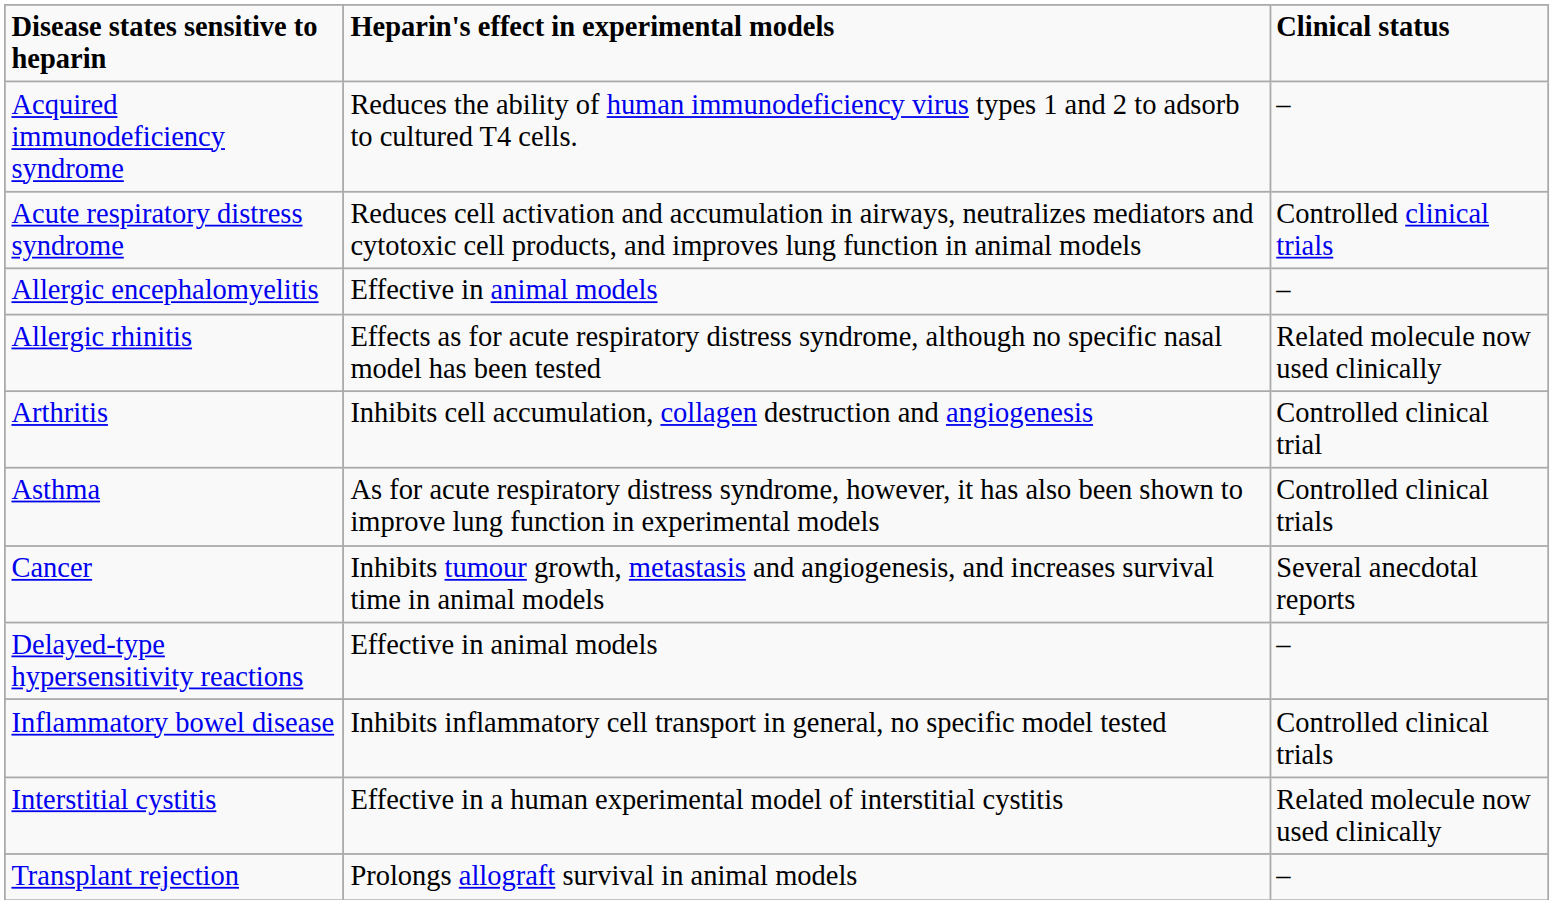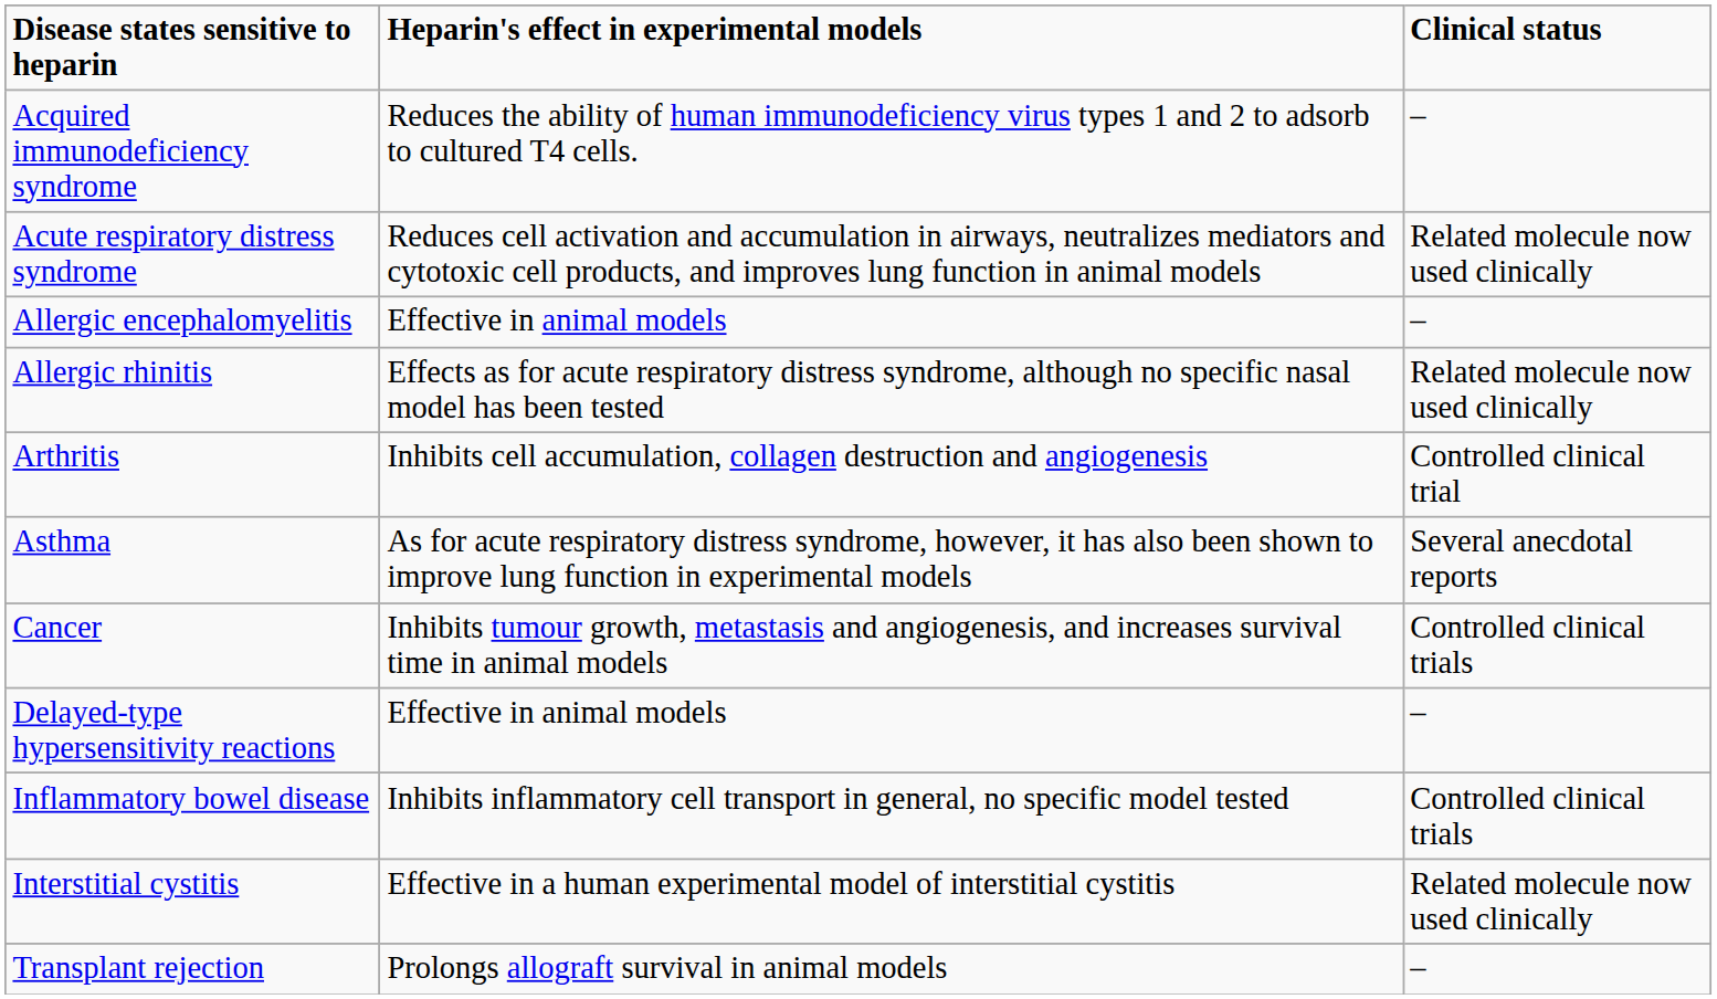Acute respiratory distress syndrome | Clinical status: Controlled clinical trials -> Related molecule now used clinically
Asthma | Clinical status: Controlled clinical trials -> Several anecdotal reports
Cancer | Clinical status: Several anecdotal reports -> Controlled clinical trials
